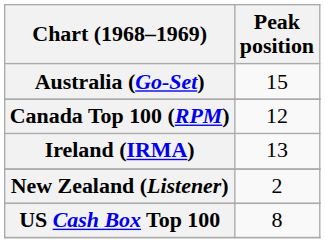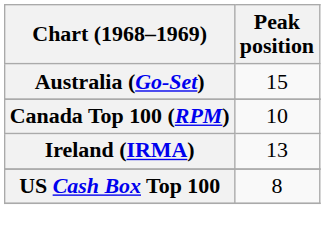Canada Top 100 (RPM) | Peak position: 12 -> 10
- row: New Zealand (Listener) | 2
